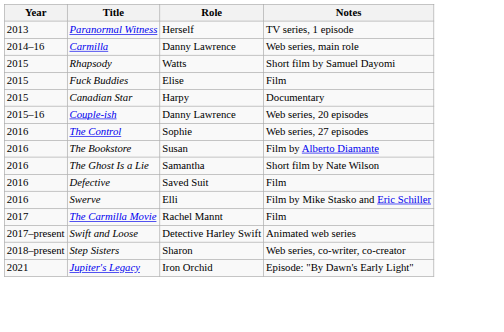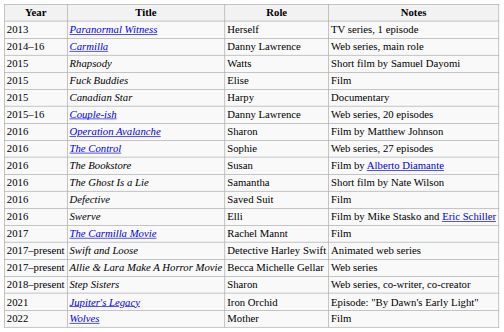+ row: 2016 | Operation Avalanche | Sharon | Film by Matthew Johnson
+ row: 2017–present | Allie & Lara Make A Horror Movie | Becca Michelle Gellar | Web series
+ row: 2022 | Wolves | Mother | Film
